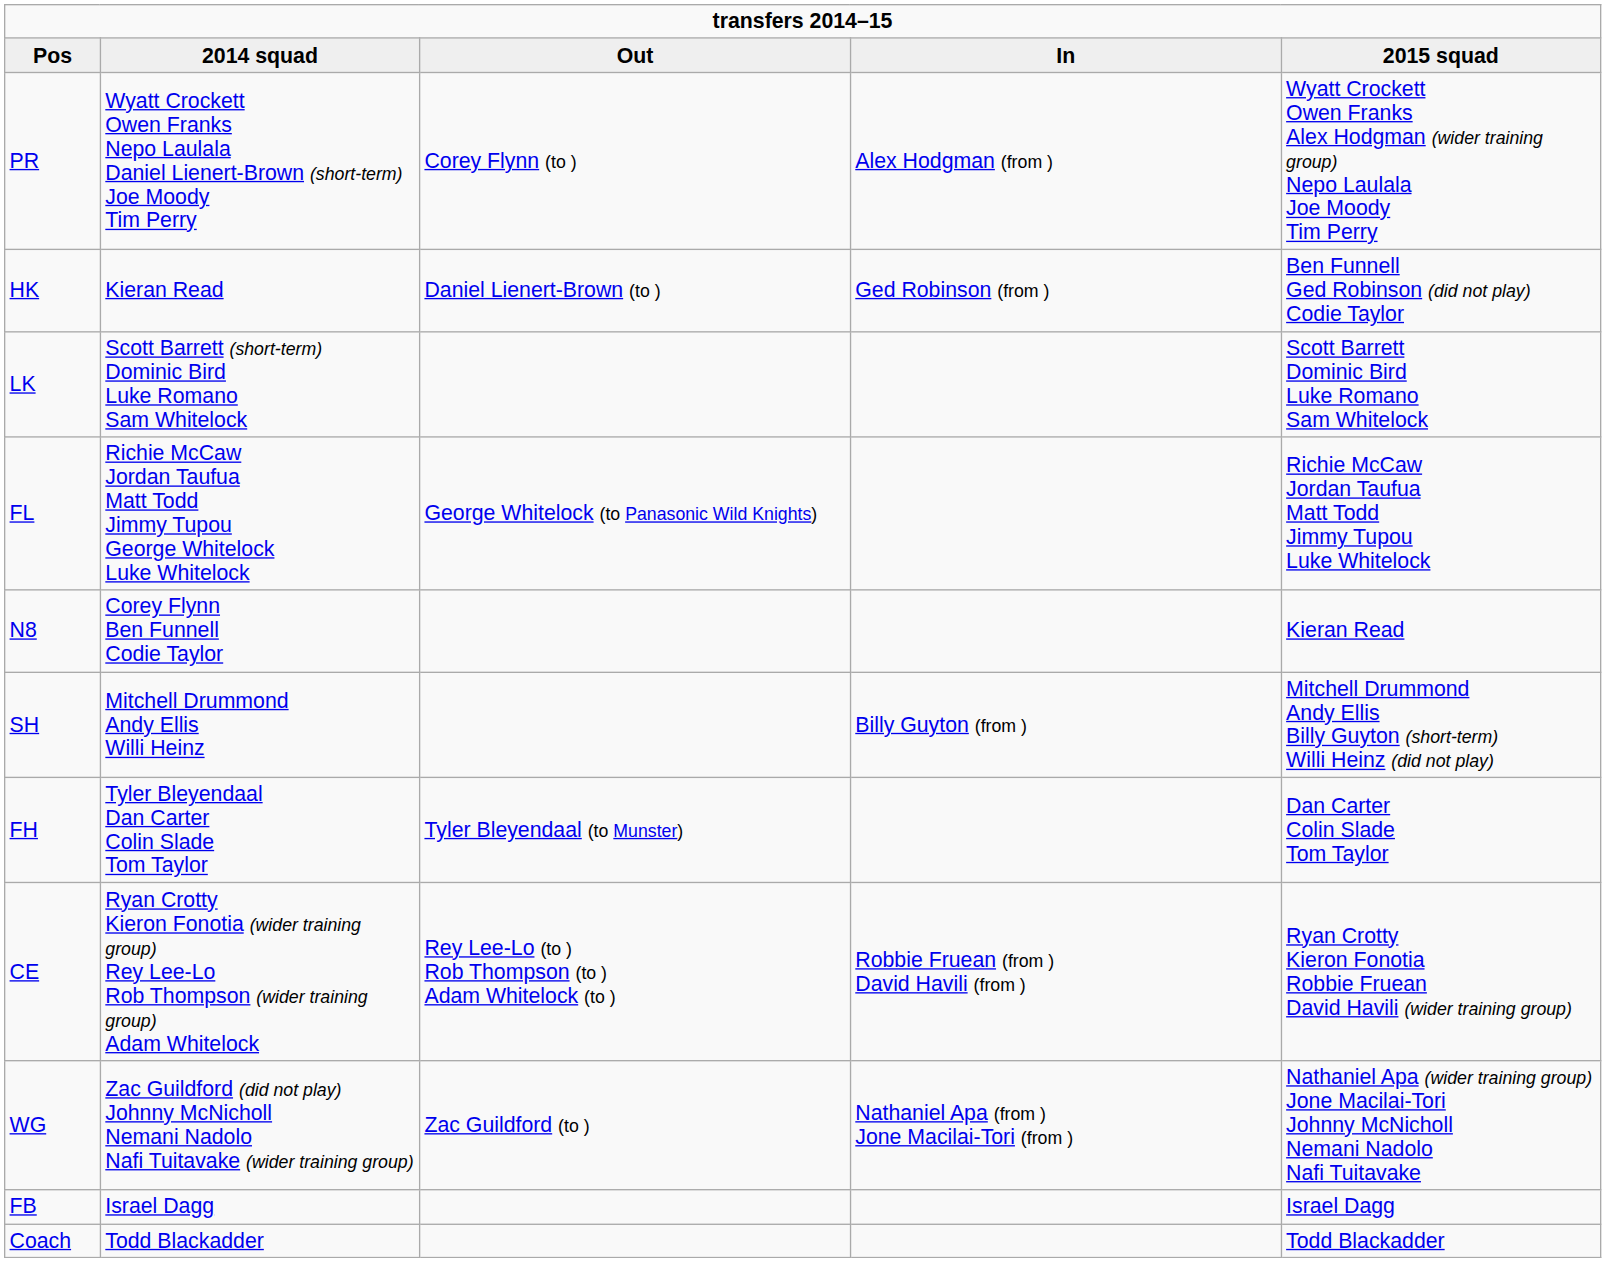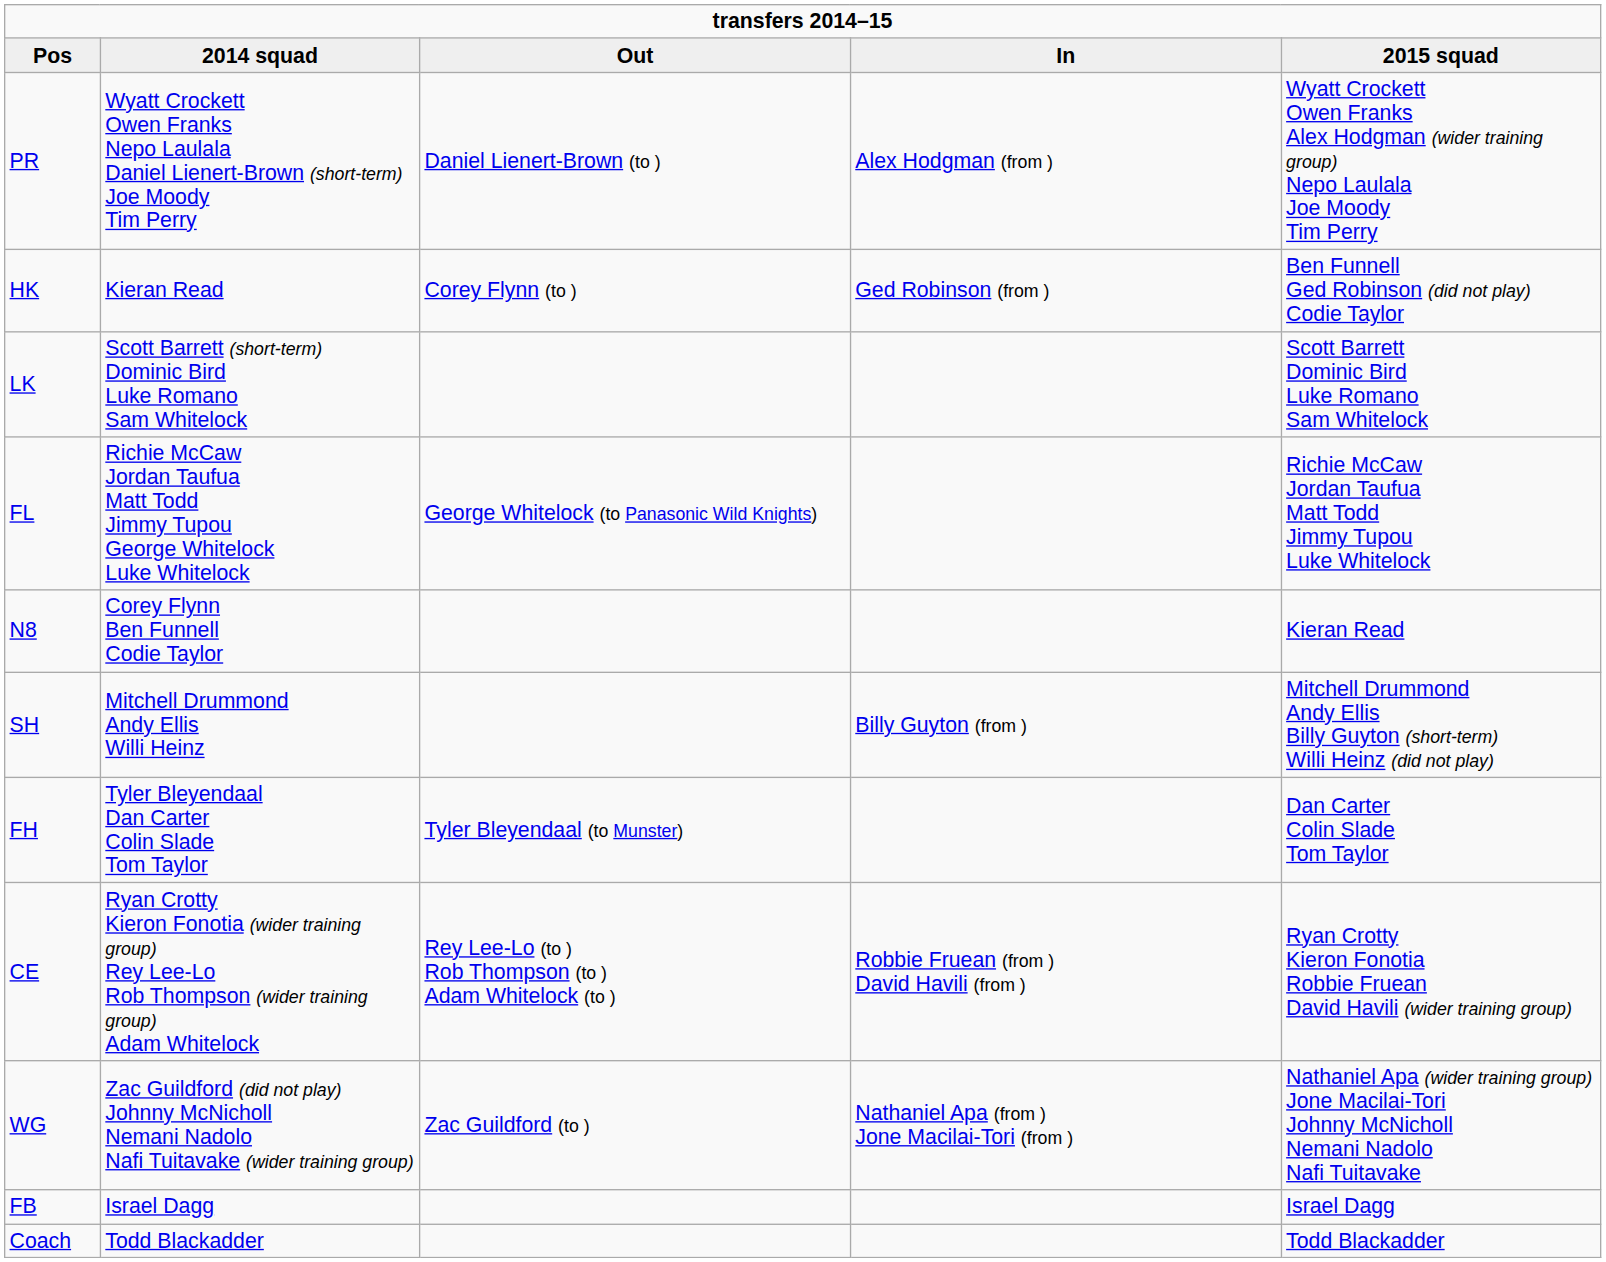PR | Out: Corey Flynn (to ) -> Daniel Lienert-Brown (to )
HK | Out: Daniel Lienert-Brown (to ) -> Corey Flynn (to )
